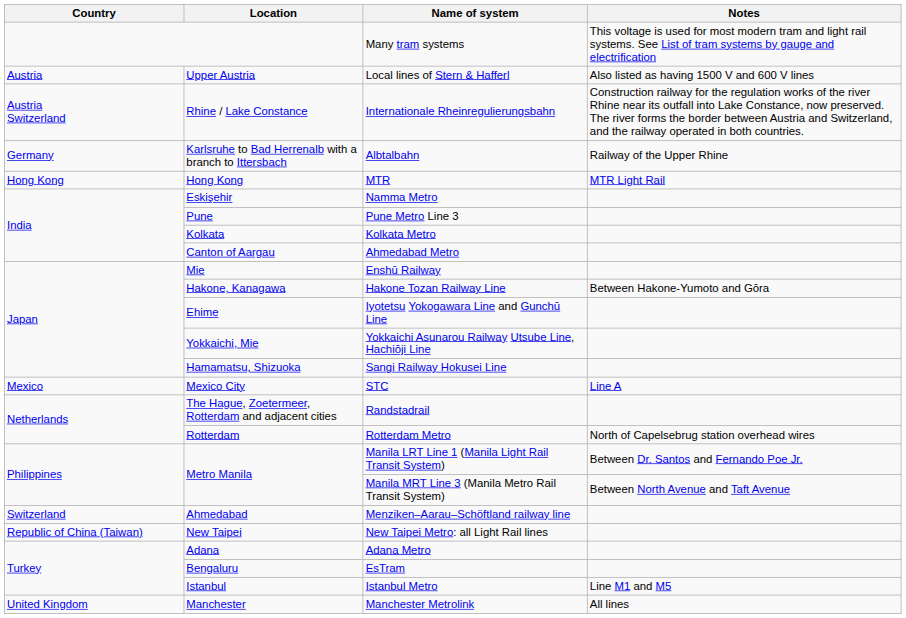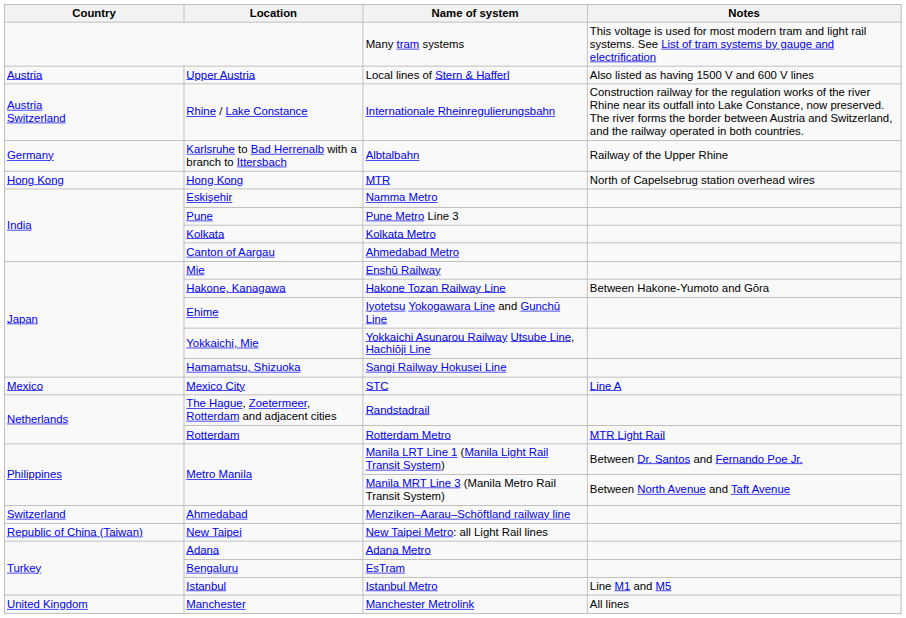MTR | Notes: MTR Light Rail -> North of Capelsebrug station overhead wires
Rotterdam Metro | Notes: North of Capelsebrug station overhead wires -> MTR Light Rail
